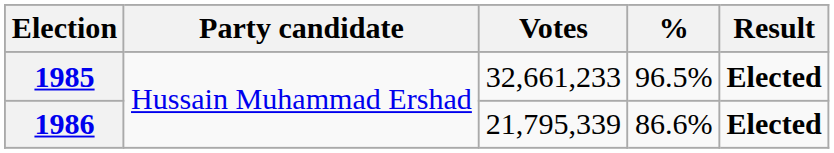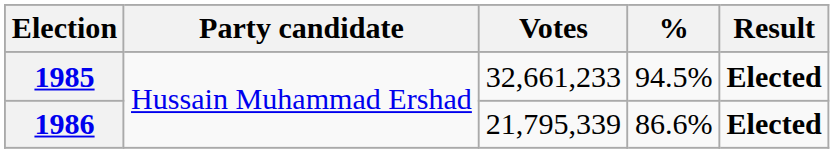1985 | %: 96.5% -> 94.5%
